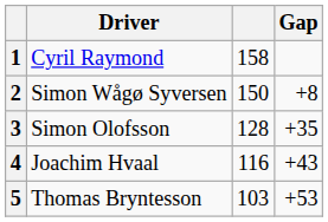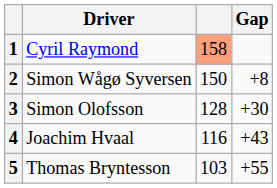1 | column 3: no background -> lightsalmon background
3 | Gap: +35 -> +30
5 | Gap: +53 -> +55
